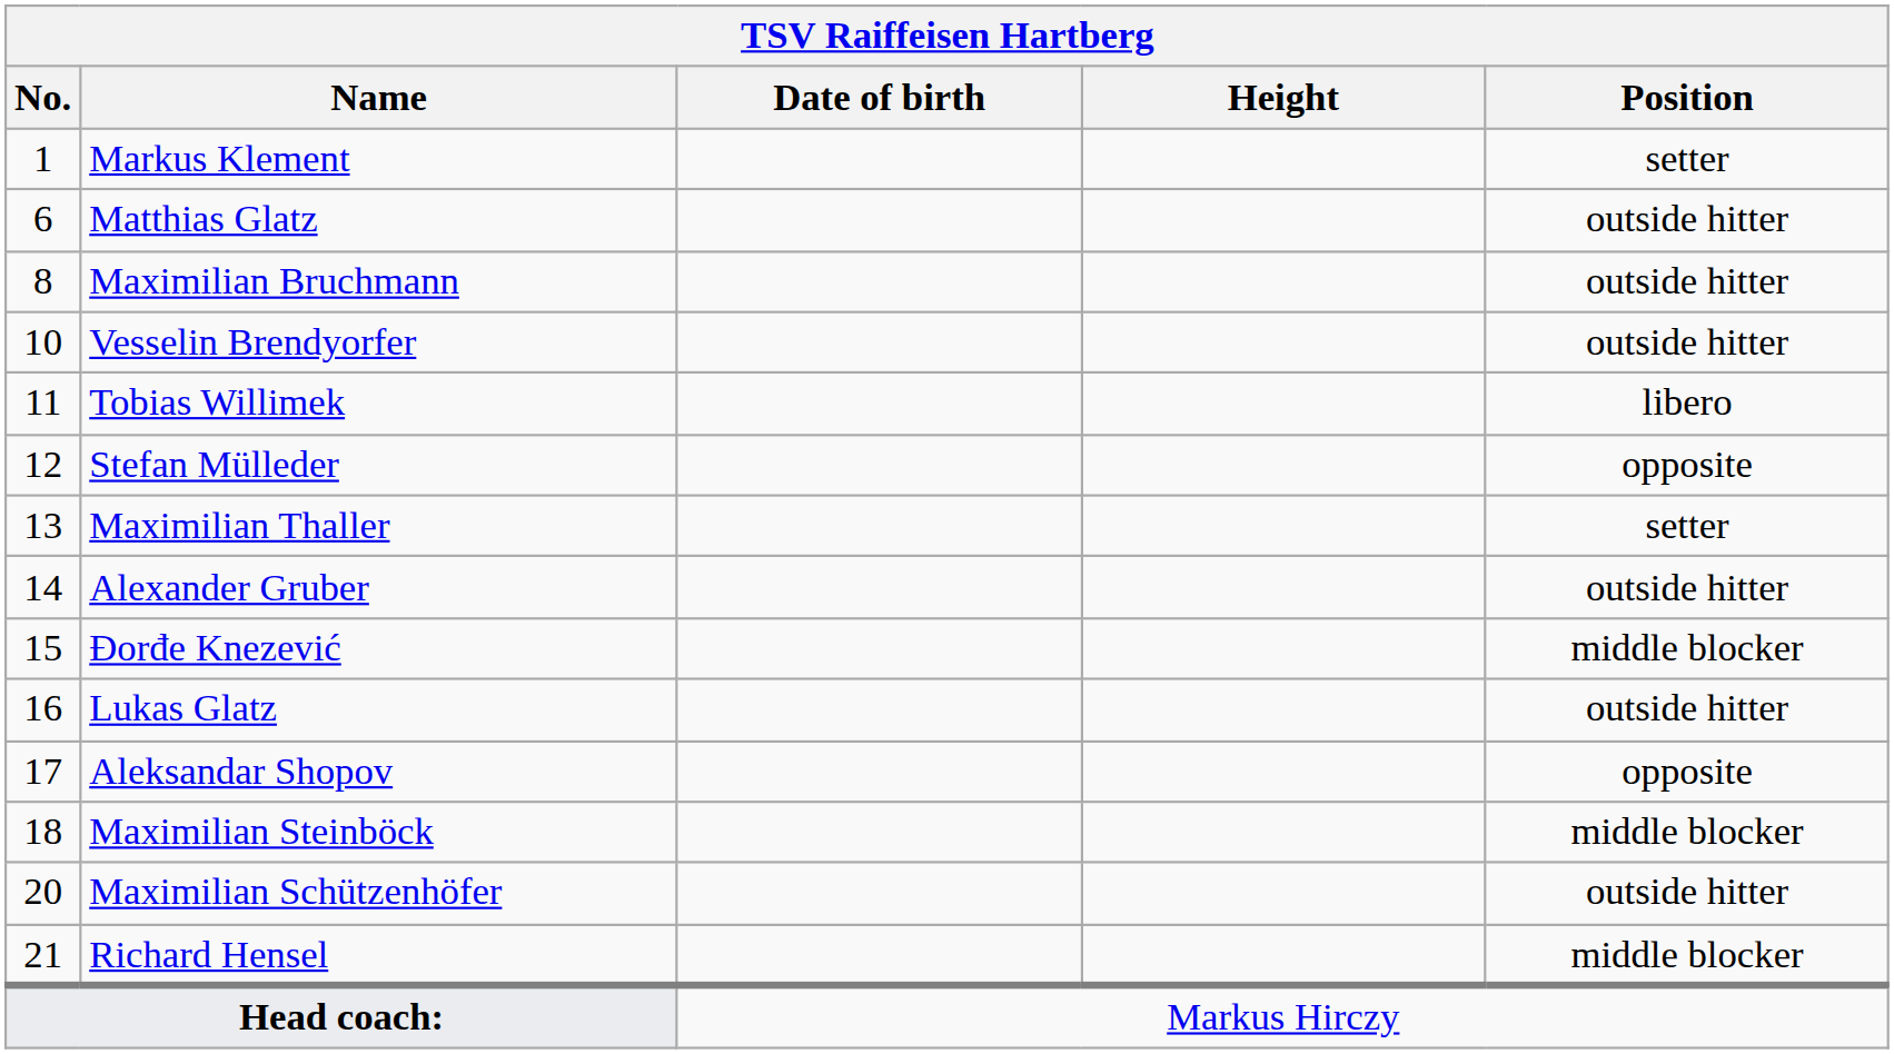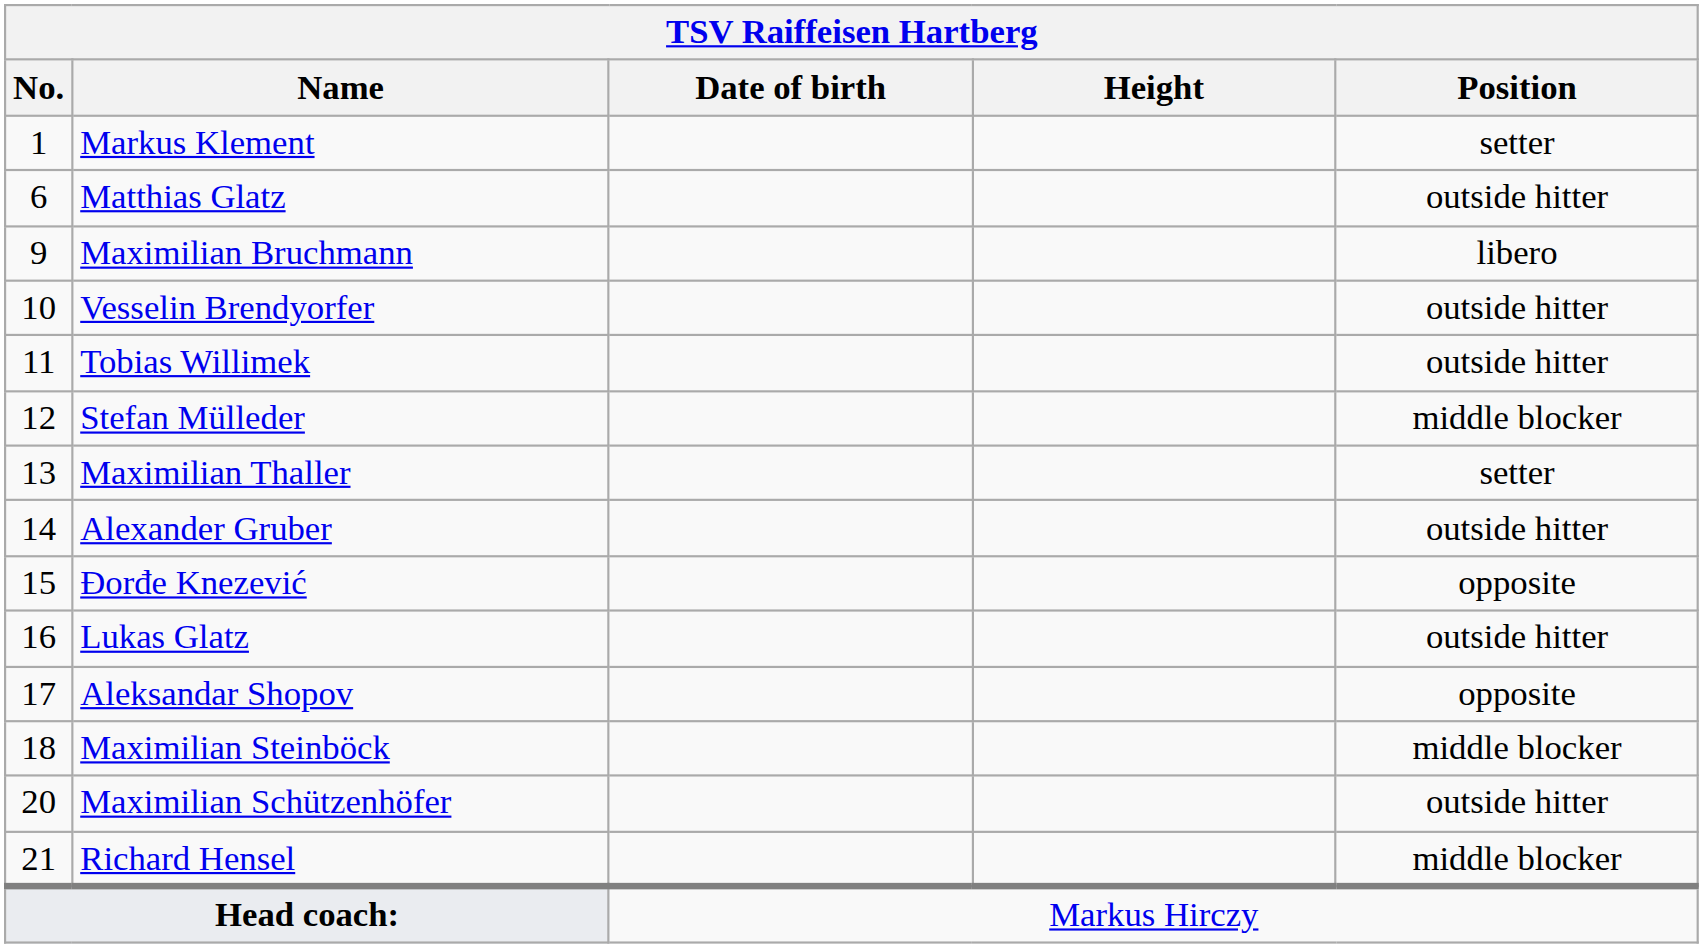Maximilian Bruchmann | No.: 8 -> 9
Maximilian Bruchmann | Position: outside hitter -> libero
Tobias Willimek | Position: libero -> outside hitter
Stefan Mülleder | Position: opposite -> middle blocker
Đorđe Knezević | Position: middle blocker -> opposite
